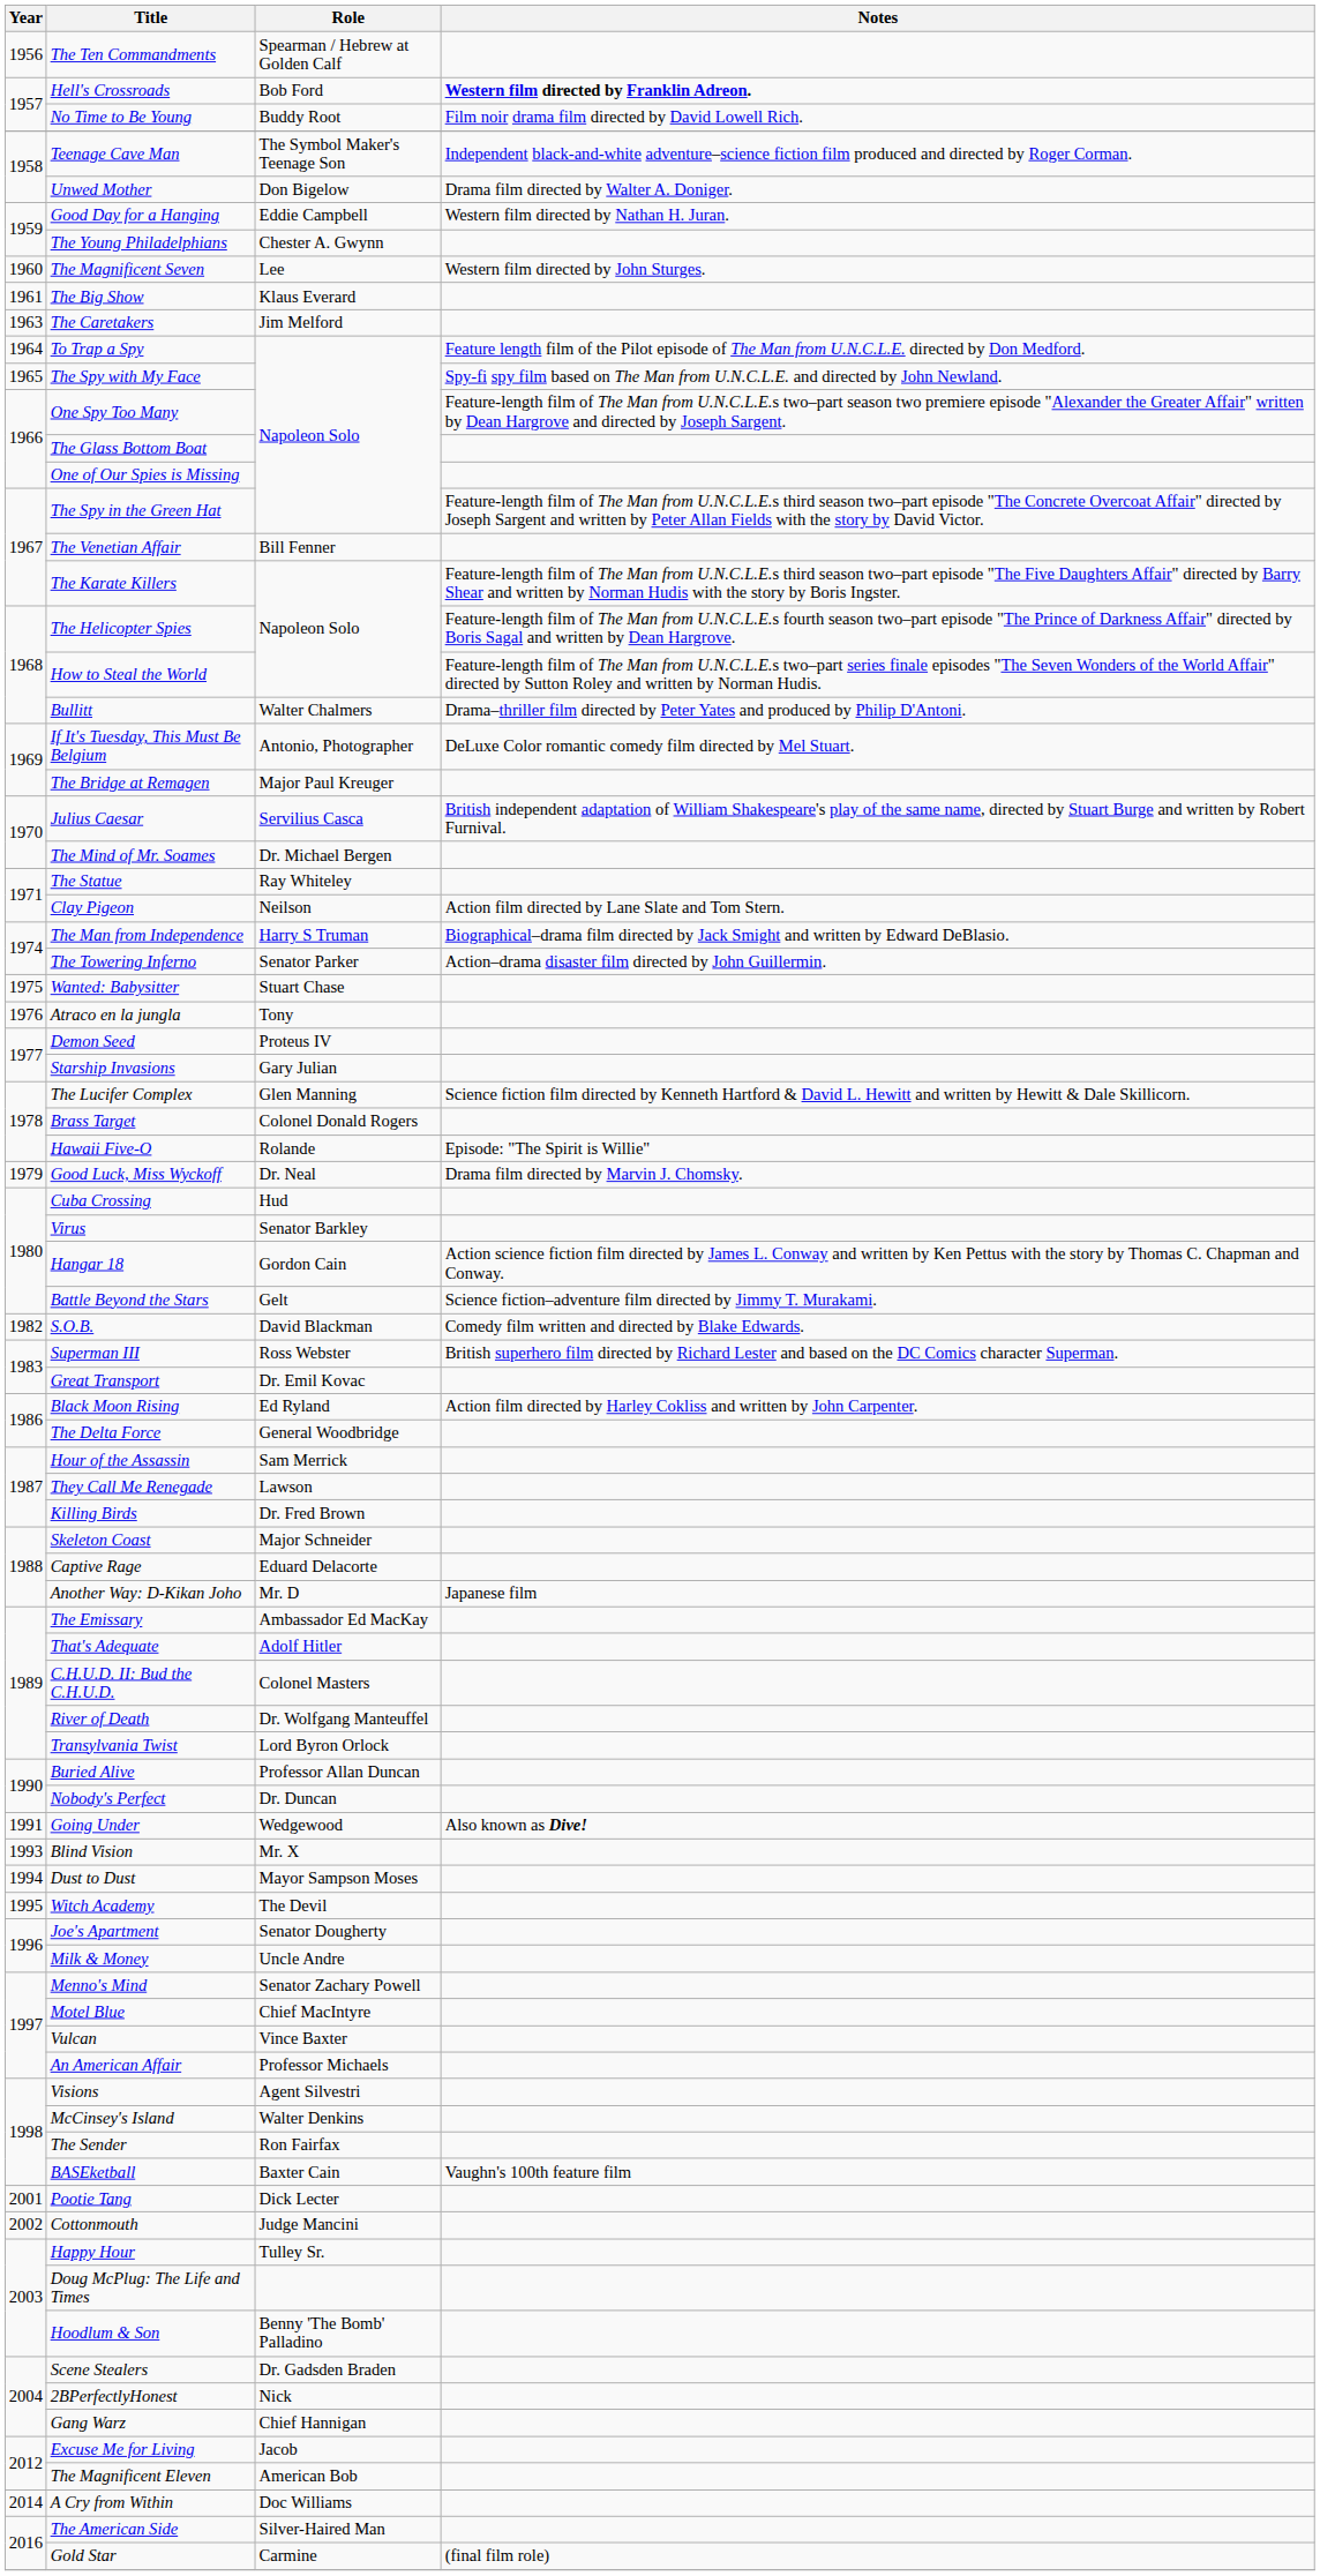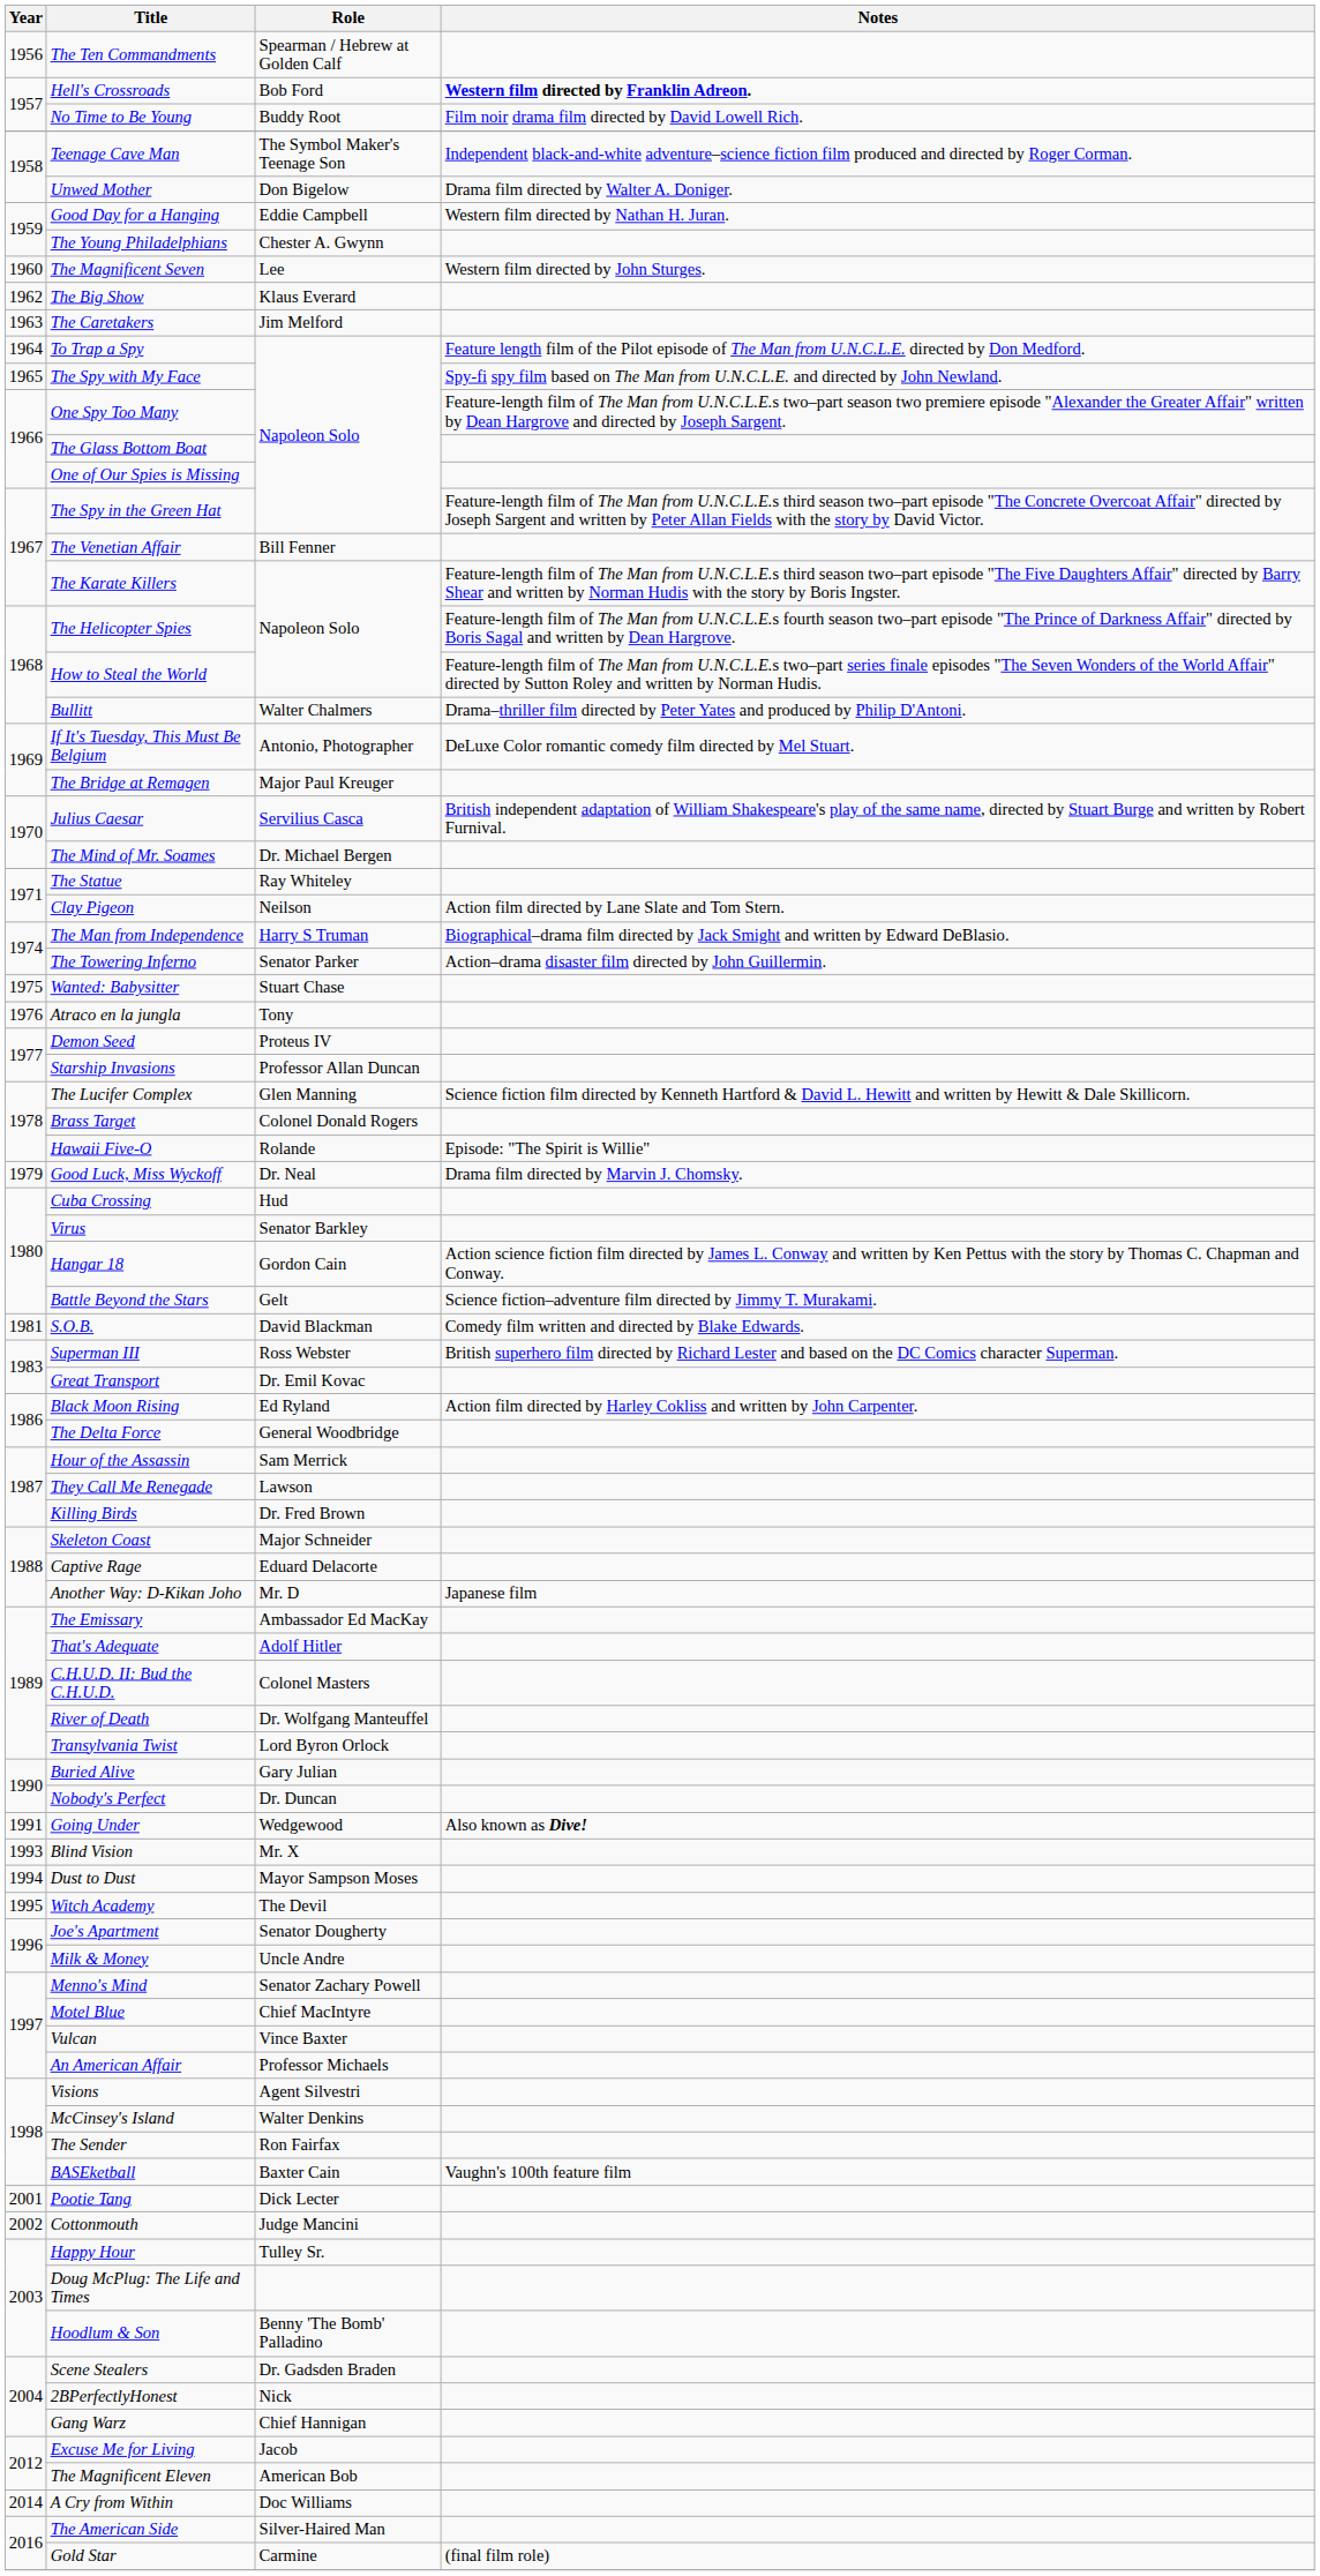The Big Show | Year: 1961 -> 1962
Starship Invasions | Role: Gary Julian -> Professor Allan Duncan
S.O.B. | Year: 1982 -> 1981
Buried Alive | Role: Professor Allan Duncan -> Gary Julian
